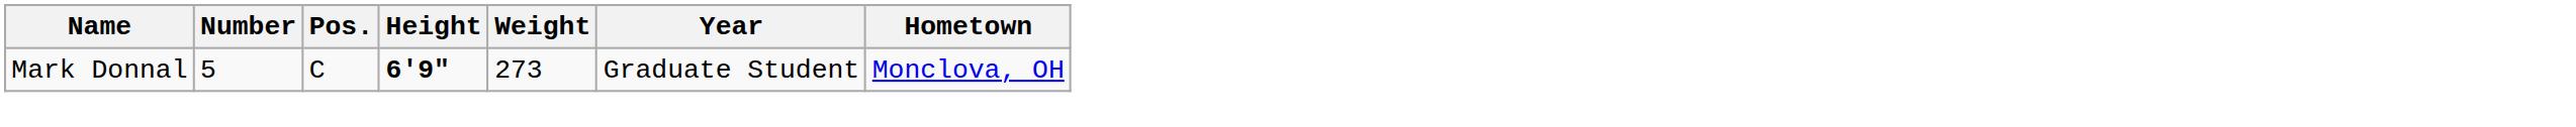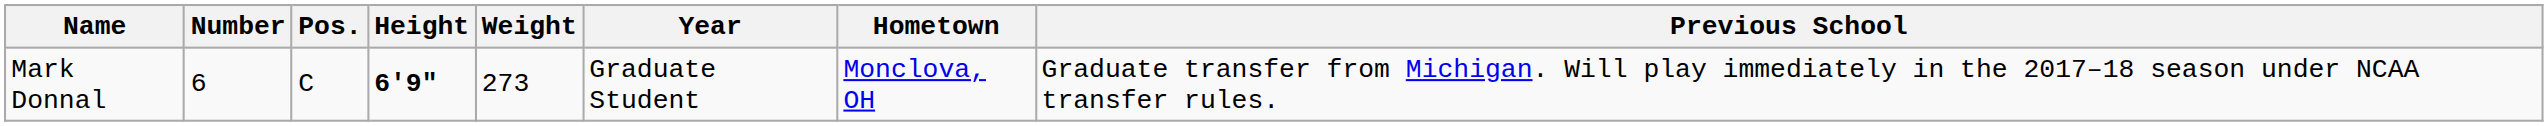+ column: Previous School | Graduate transfer from Michigan. Will play immediately in the 2017–18 season under NCAA transfer rules.
Mark Donnal | Number: 5 -> 6
